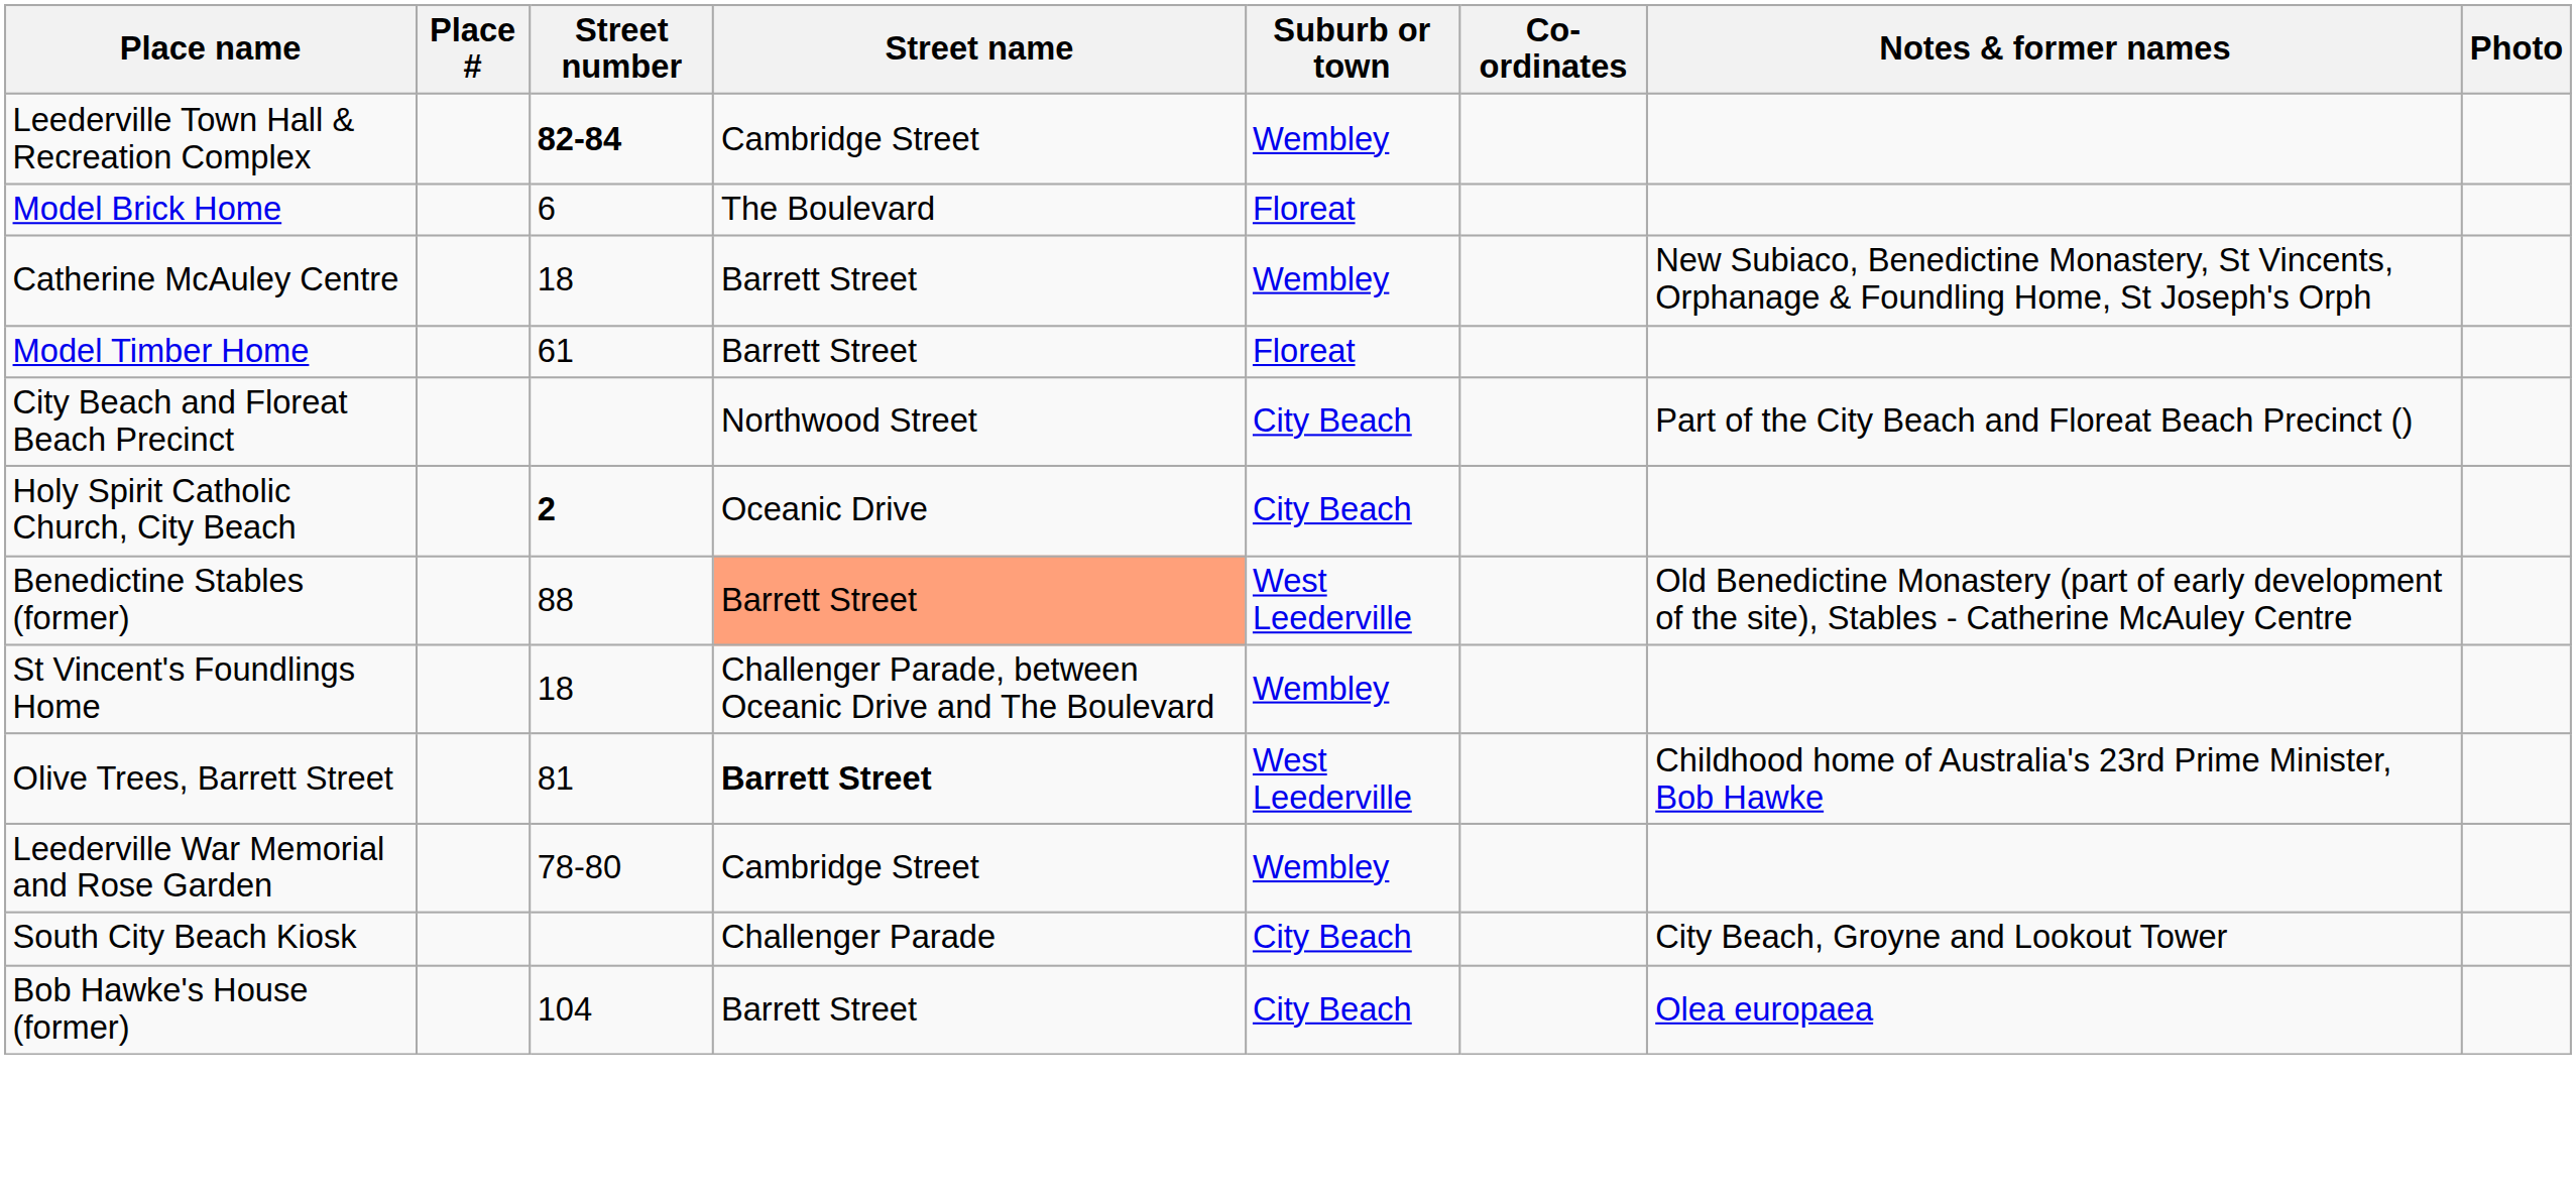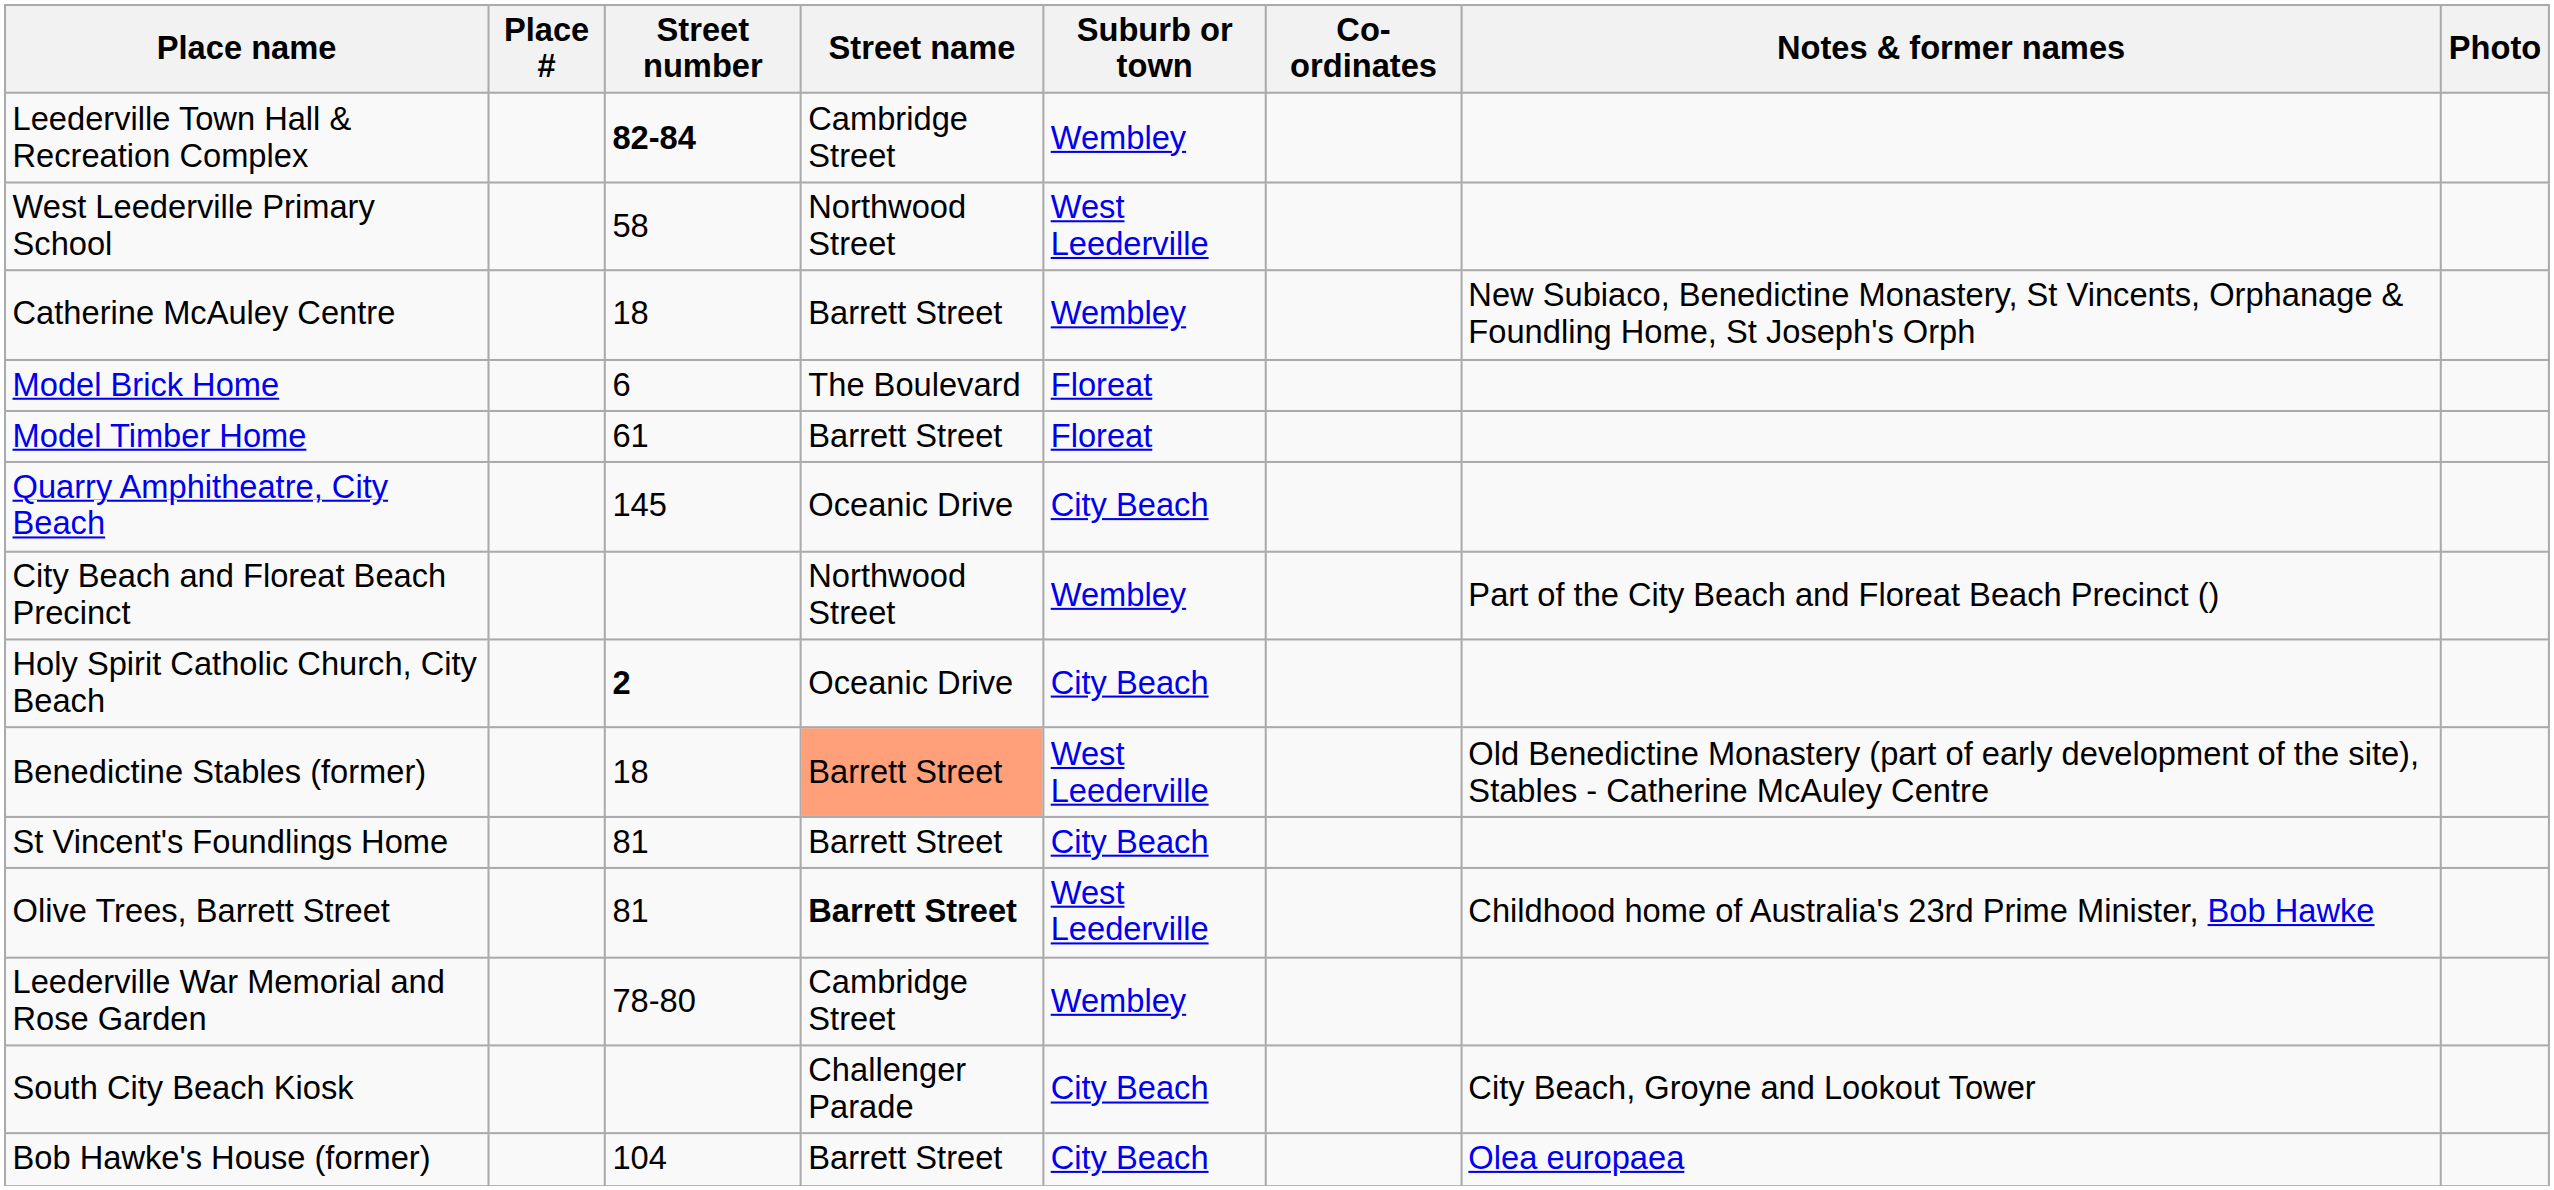+ row: West Leederville Primary School | 58 | Northwood Street | West Leederville
rows swapped: Catherine McAuley Centre <-> Model Brick Home
+ row: Quarry Amphitheatre, City Beach | 145 | Oceanic Drive | City Beach
City Beach and Floreat Beach Precinct | Suburb or town: City Beach -> Wembley
Benedictine Stables (former) | Street number: 88 -> 18
St Vincent's Foundlings Home | Street number: 18 -> 81
St Vincent's Foundlings Home | Street name: Challenger Parade, between Oceanic Drive and The Boulevard -> Barrett Street
St Vincent's Foundlings Home | Suburb or town: Wembley -> City Beach
